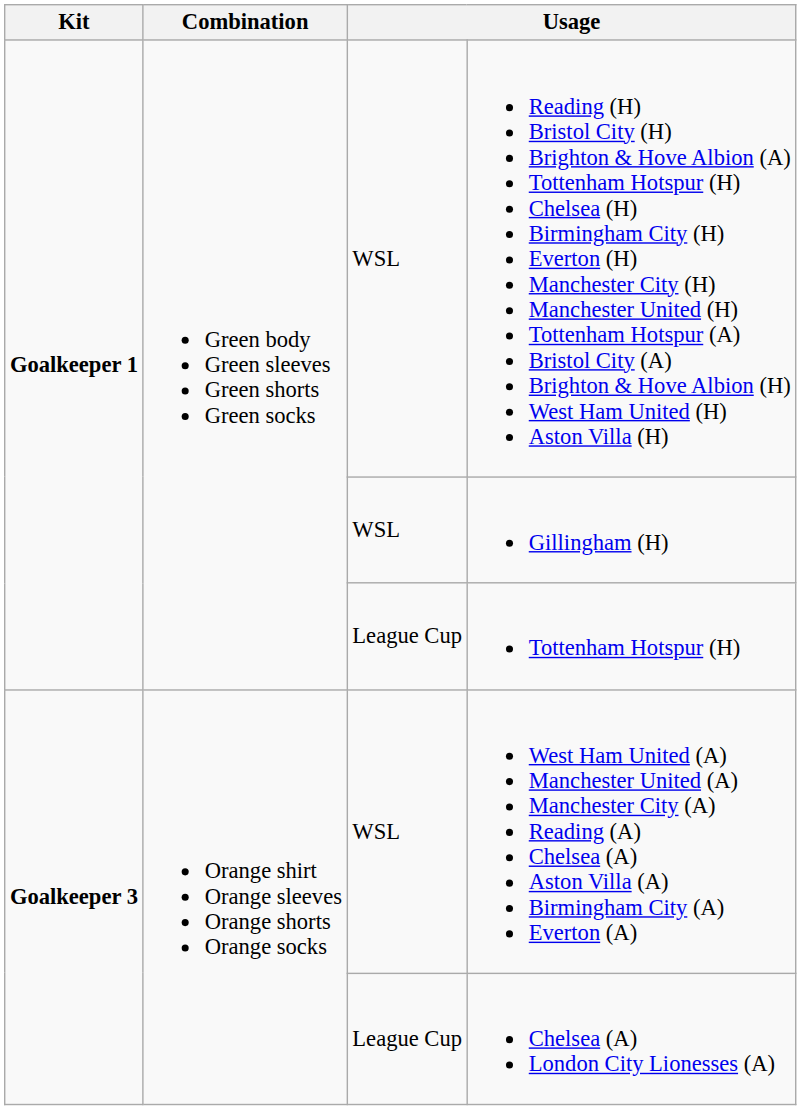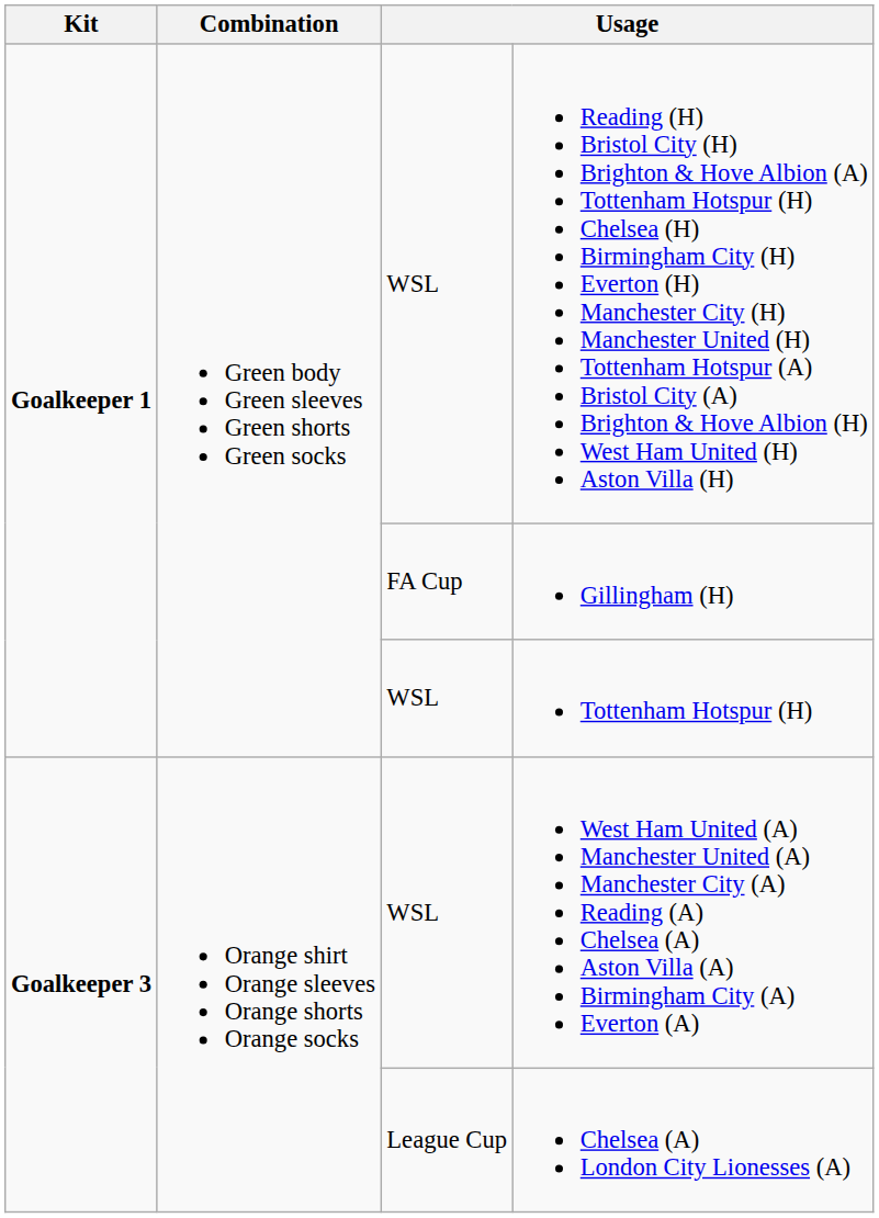Gillingham (H) | column 3: WSL -> FA Cup
Tottenham Hotspur (H) | column 3: League Cup -> WSL
